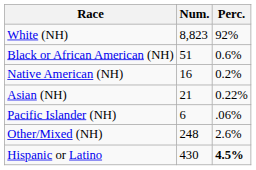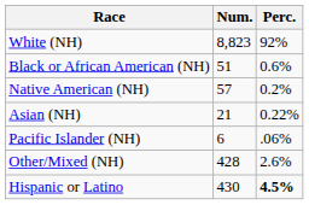Native American (NH) | Num.: 16 -> 57
Other/Mixed (NH) | Num.: 248 -> 428
